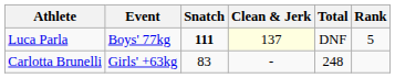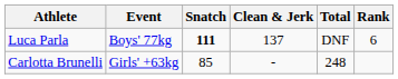Luca Parla | Clean & Jerk: lightyellow background -> no background
Luca Parla | Rank: 5 -> 6
Carlotta Brunelli | Snatch: 83 -> 85
